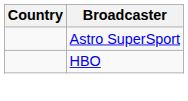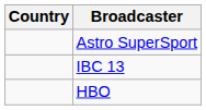+ row: IBC 13
